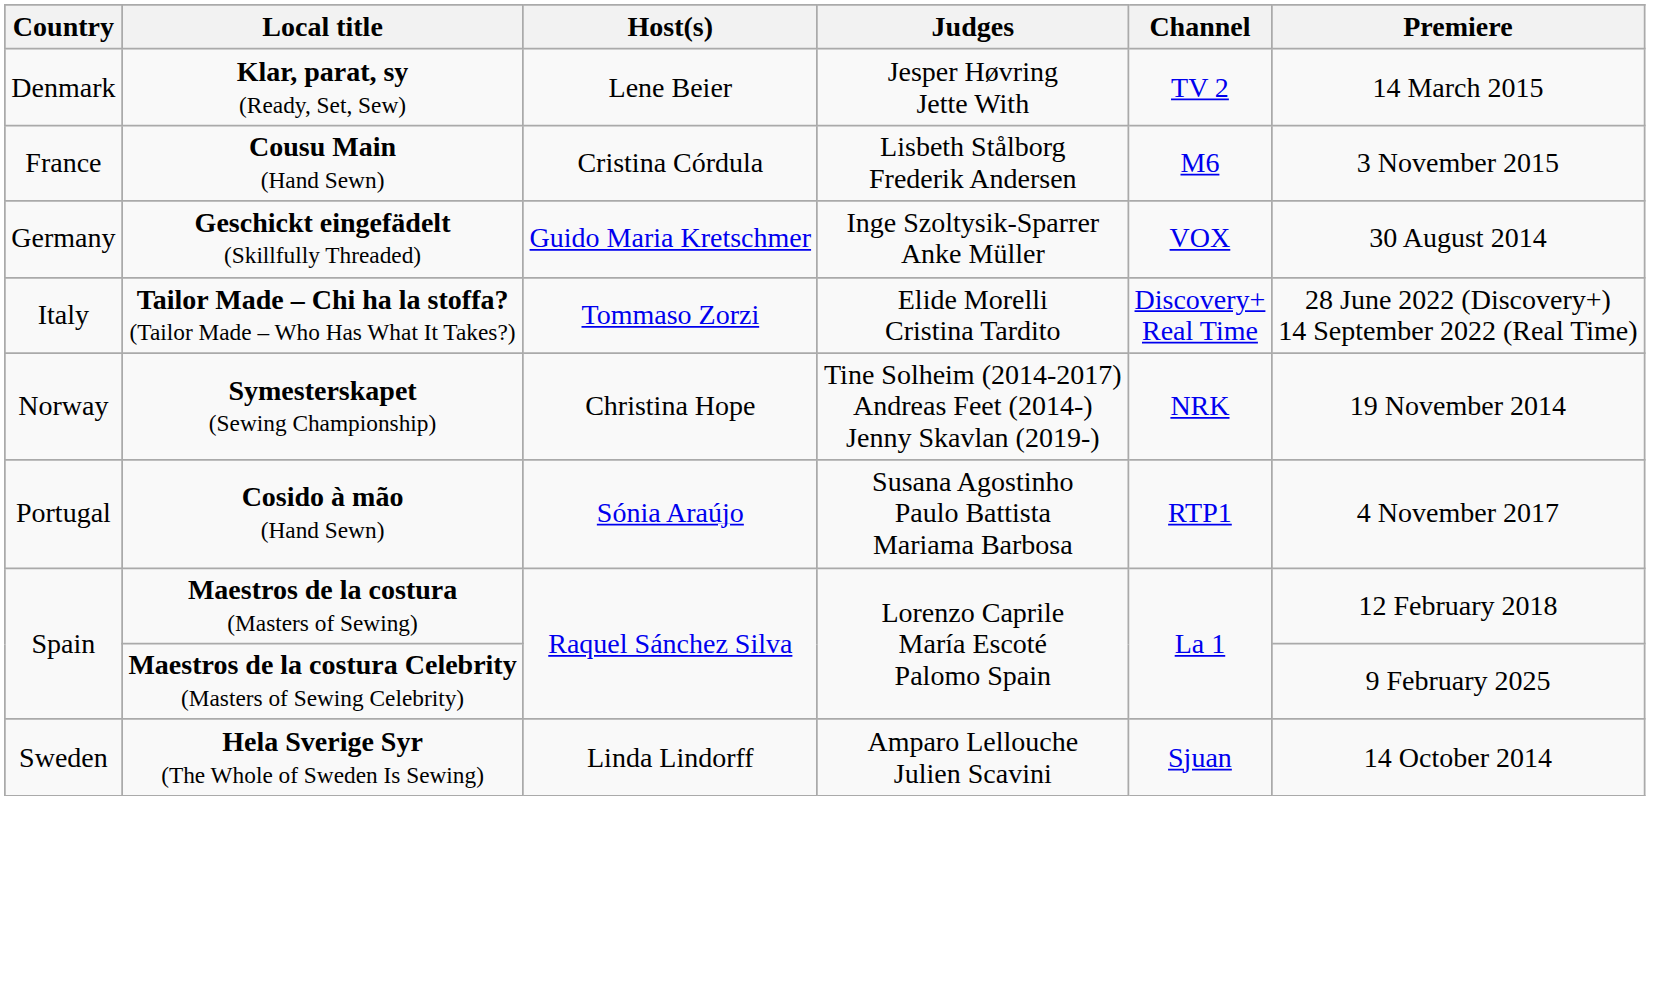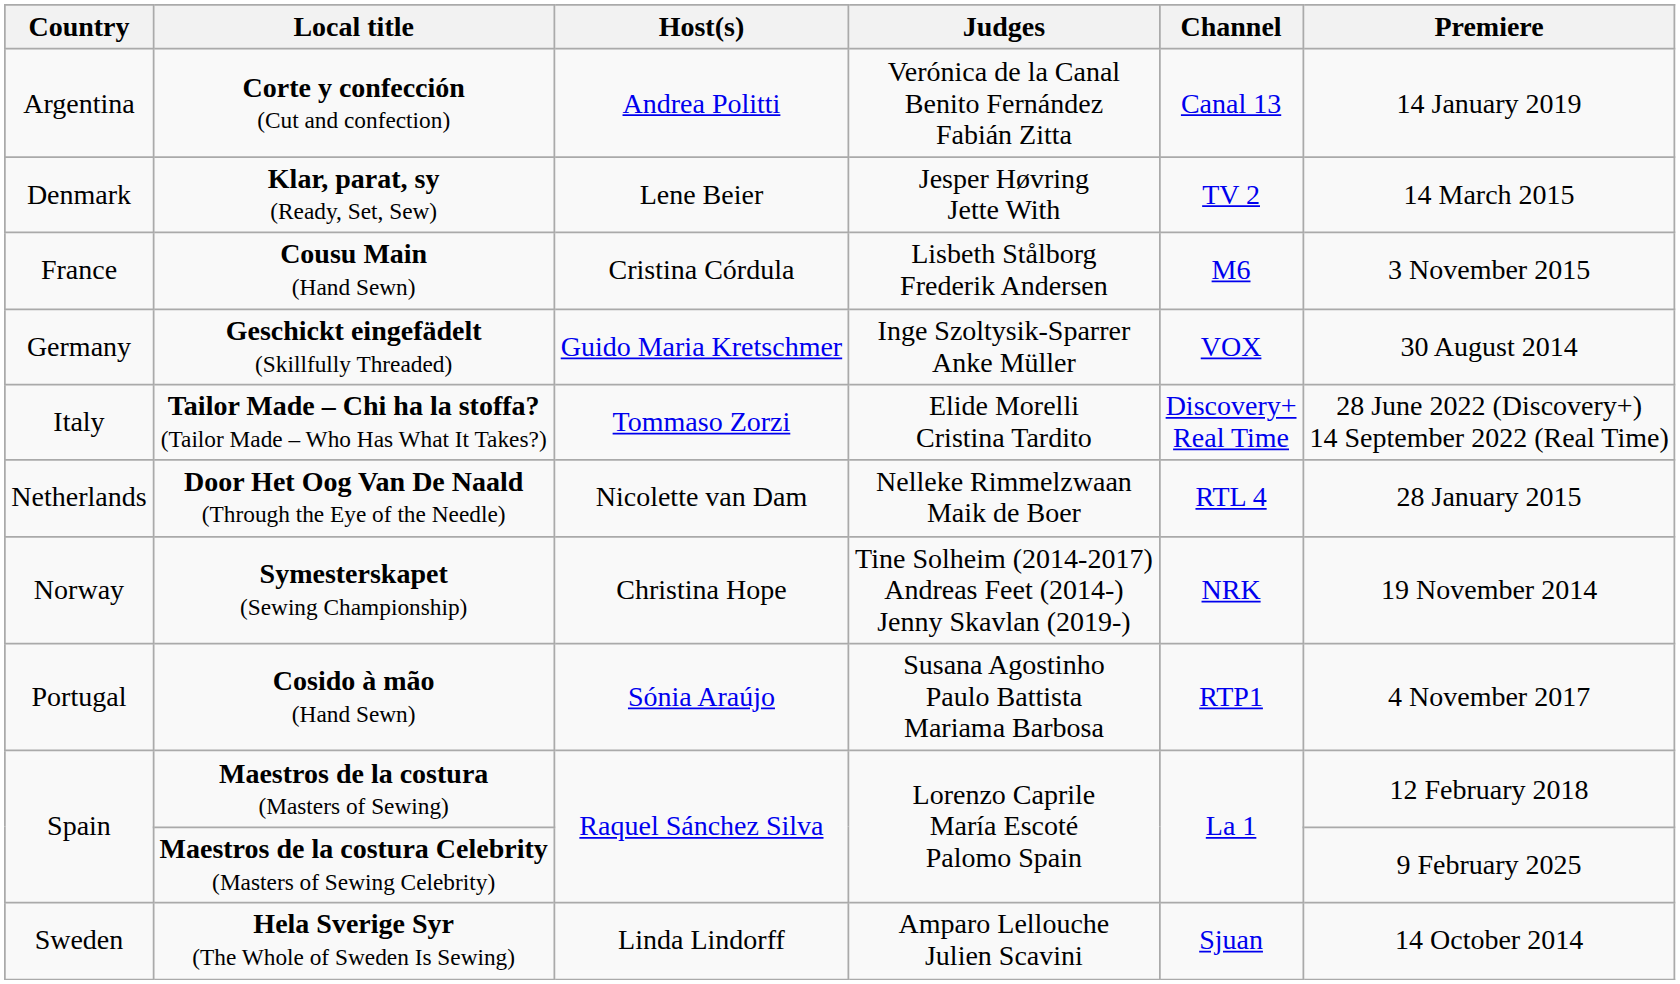+ row: Argentina | Corte y confección (Cut and confection) | Andrea Politti | Verónica de la Canal Benito Fernández Fabián Zitta | Canal 13 | 14 January 2019
+ row: Netherlands | Door Het Oog Van De Naald (Through the Eye of the Needle) | Nicolette van Dam | Nelleke Rimmelzwaan Maik de Boer | RTL 4 | 28 January 2015
